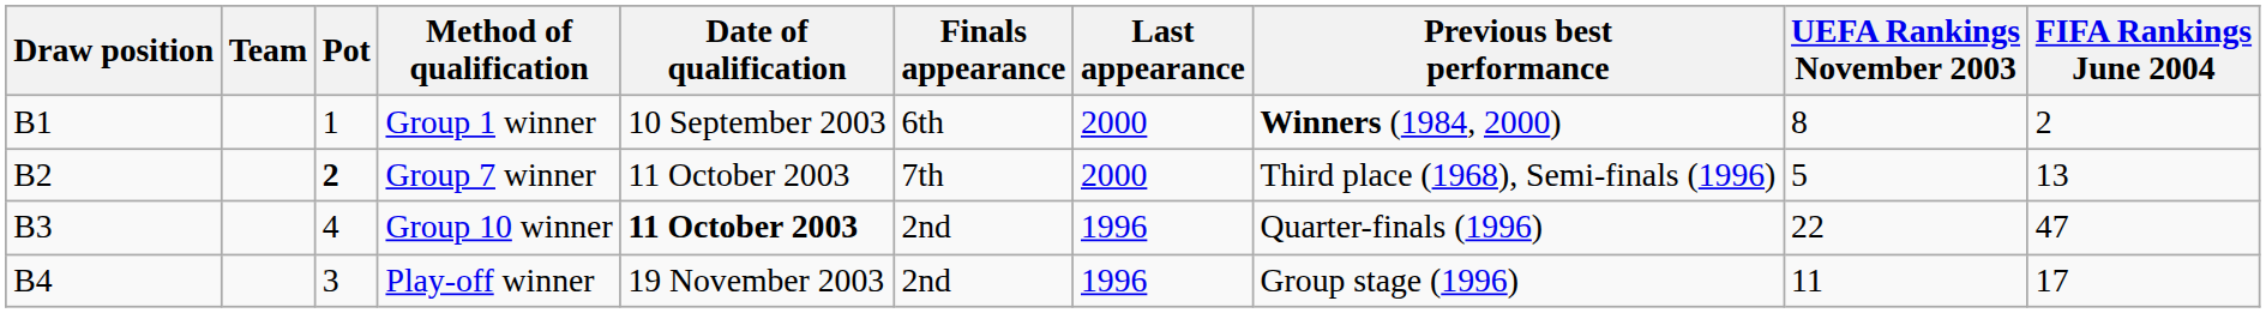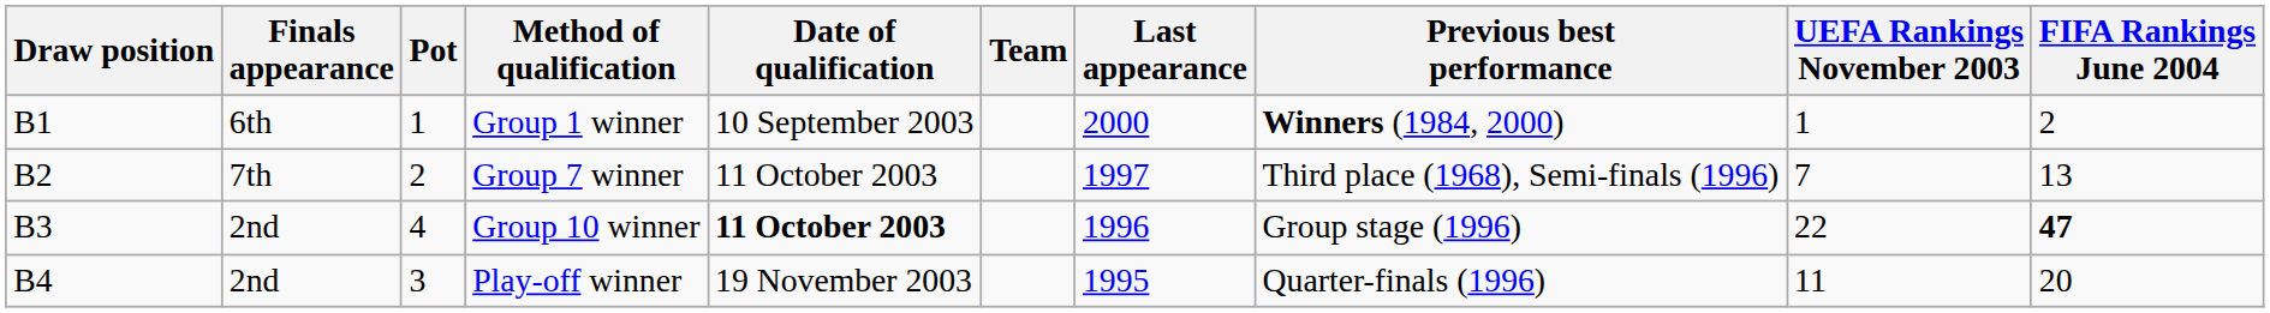columns swapped: Team <-> Finals appearance
Group 1 winner | UEFA Rankings November 2003: 8 -> 1
Group 7 winner | Pot: bold -> normal
Group 7 winner | Last appearance: 2000 -> 1997
Group 7 winner | UEFA Rankings November 2003: 5 -> 7
Group 10 winner | Previous best performance: Quarter-finals (1996) -> Group stage (1996)
Group 10 winner | FIFA Rankings June 2004: normal -> bold
Play-off winner | Last appearance: 1996 -> 1995
Play-off winner | Previous best performance: Group stage (1996) -> Quarter-finals (1996)
Play-off winner | FIFA Rankings June 2004: 17 -> 20
